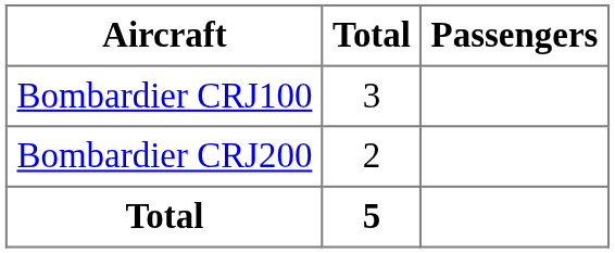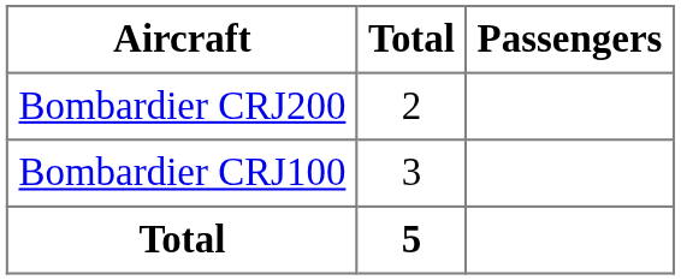rows swapped: Bombardier CRJ100 <-> Bombardier CRJ200
